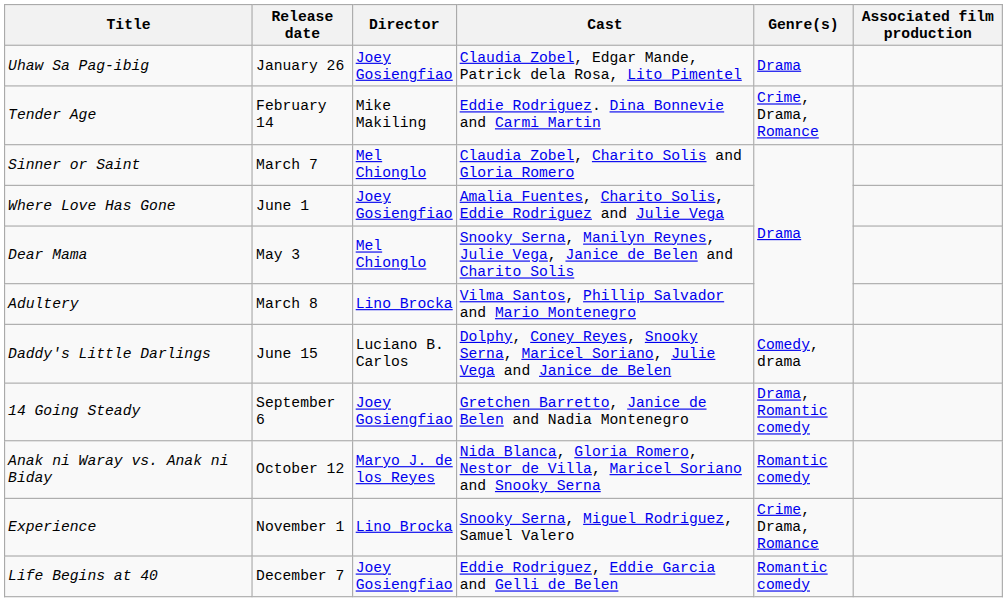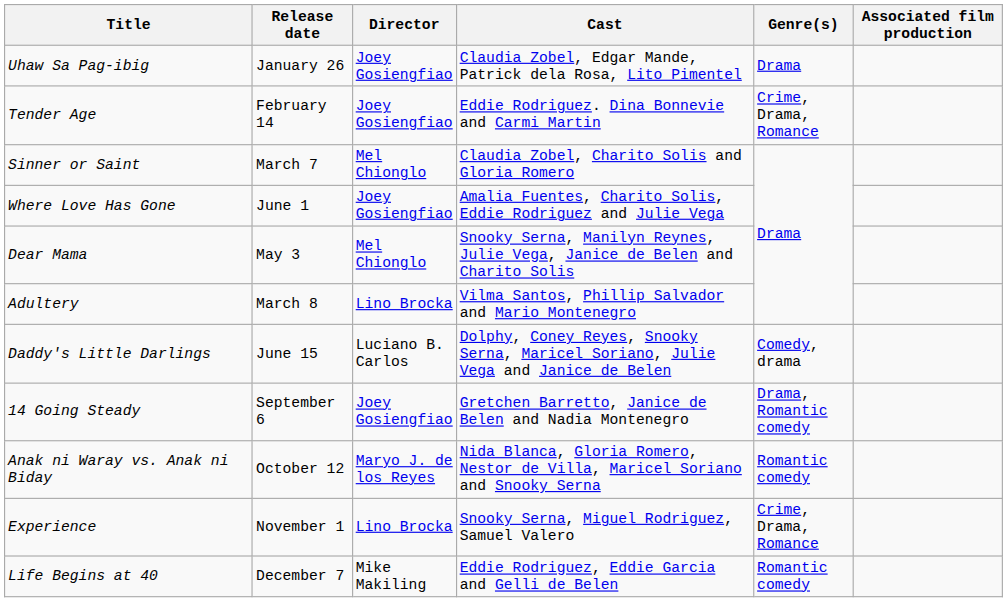Tender Age | Director: Mike Makiling -> Joey Gosiengfiao
Life Begins at 40 | Director: Joey Gosiengfiao -> Mike Makiling
